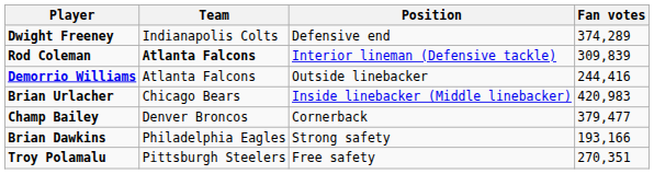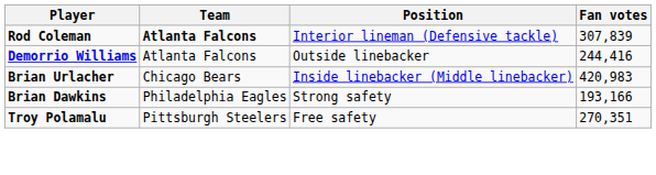- row: Dwight Freeney | Indianapolis Colts | Defensive end | 374,289
Rod Coleman | Fan votes: 309,839 -> 307,839
- row: Champ Bailey | Denver Broncos | Cornerback | 379,477
